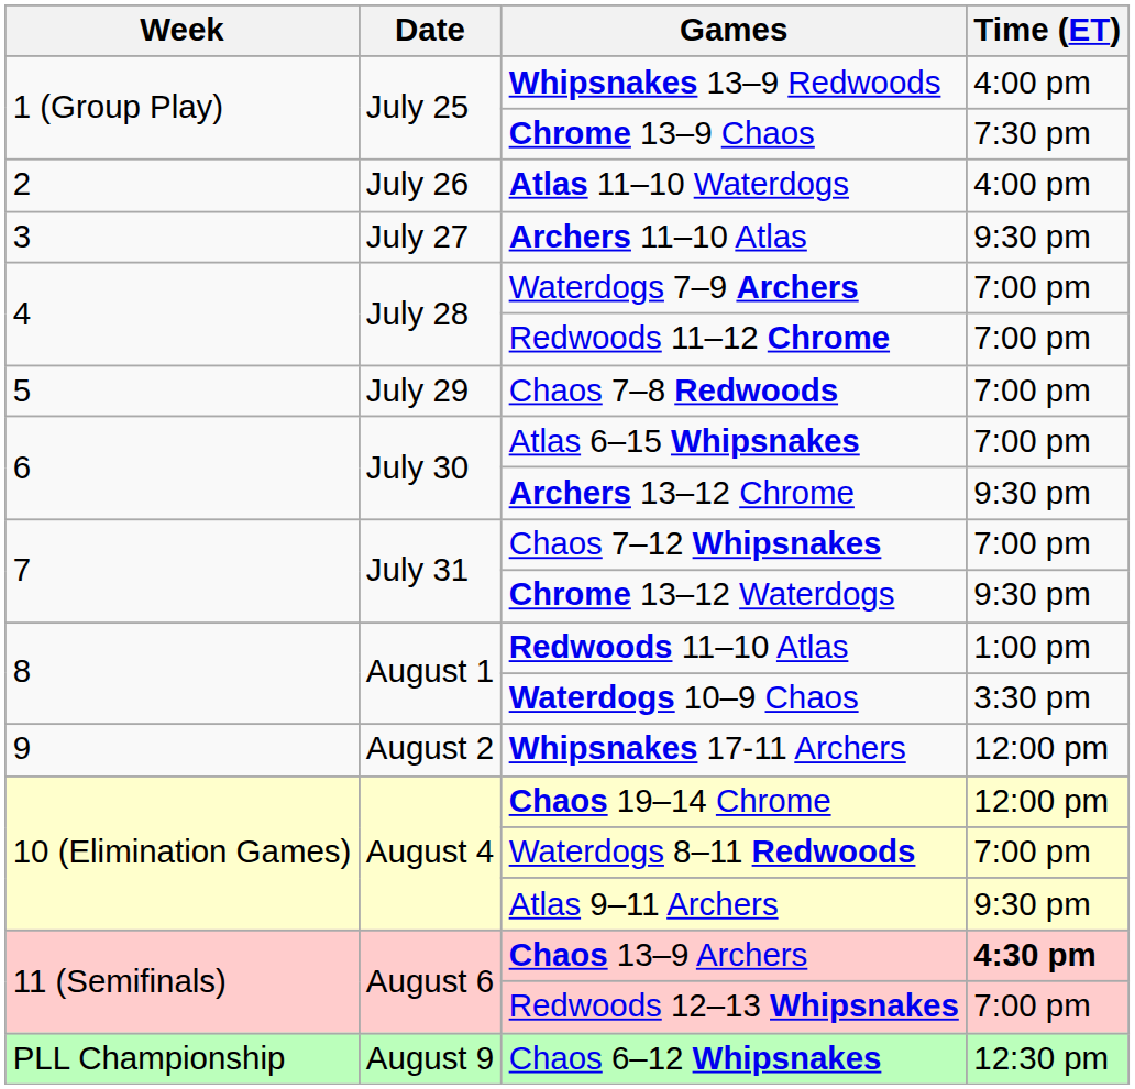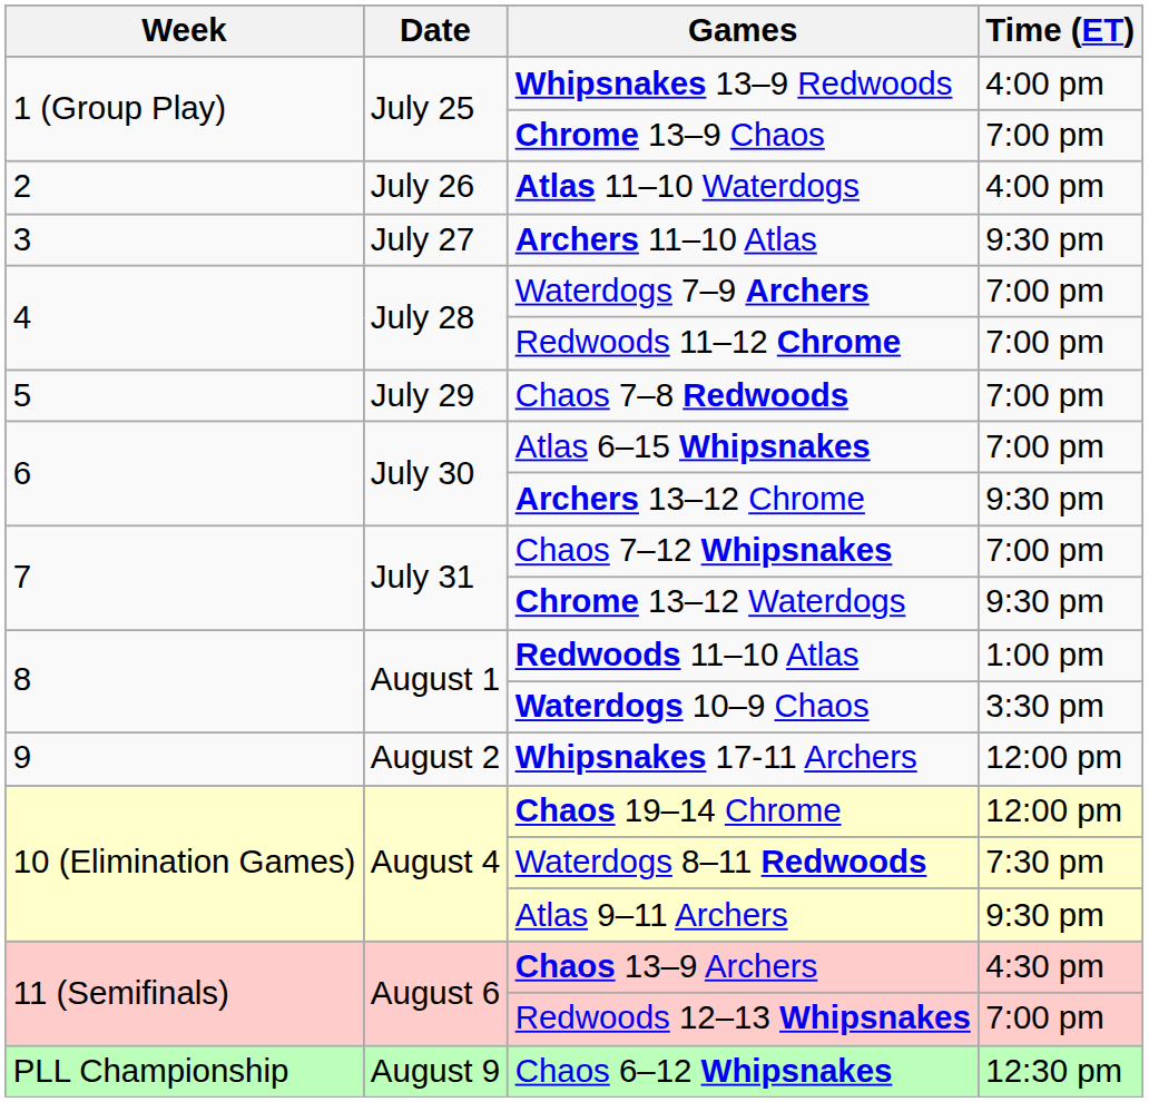Chrome 13–9 Chaos | Time (ET): 7:30 pm -> 7:00 pm
Waterdogs 8–11 Redwoods | Time (ET): 7:00 pm -> 7:30 pm
Chaos 13–9 Archers | Time (ET): bold -> normal
